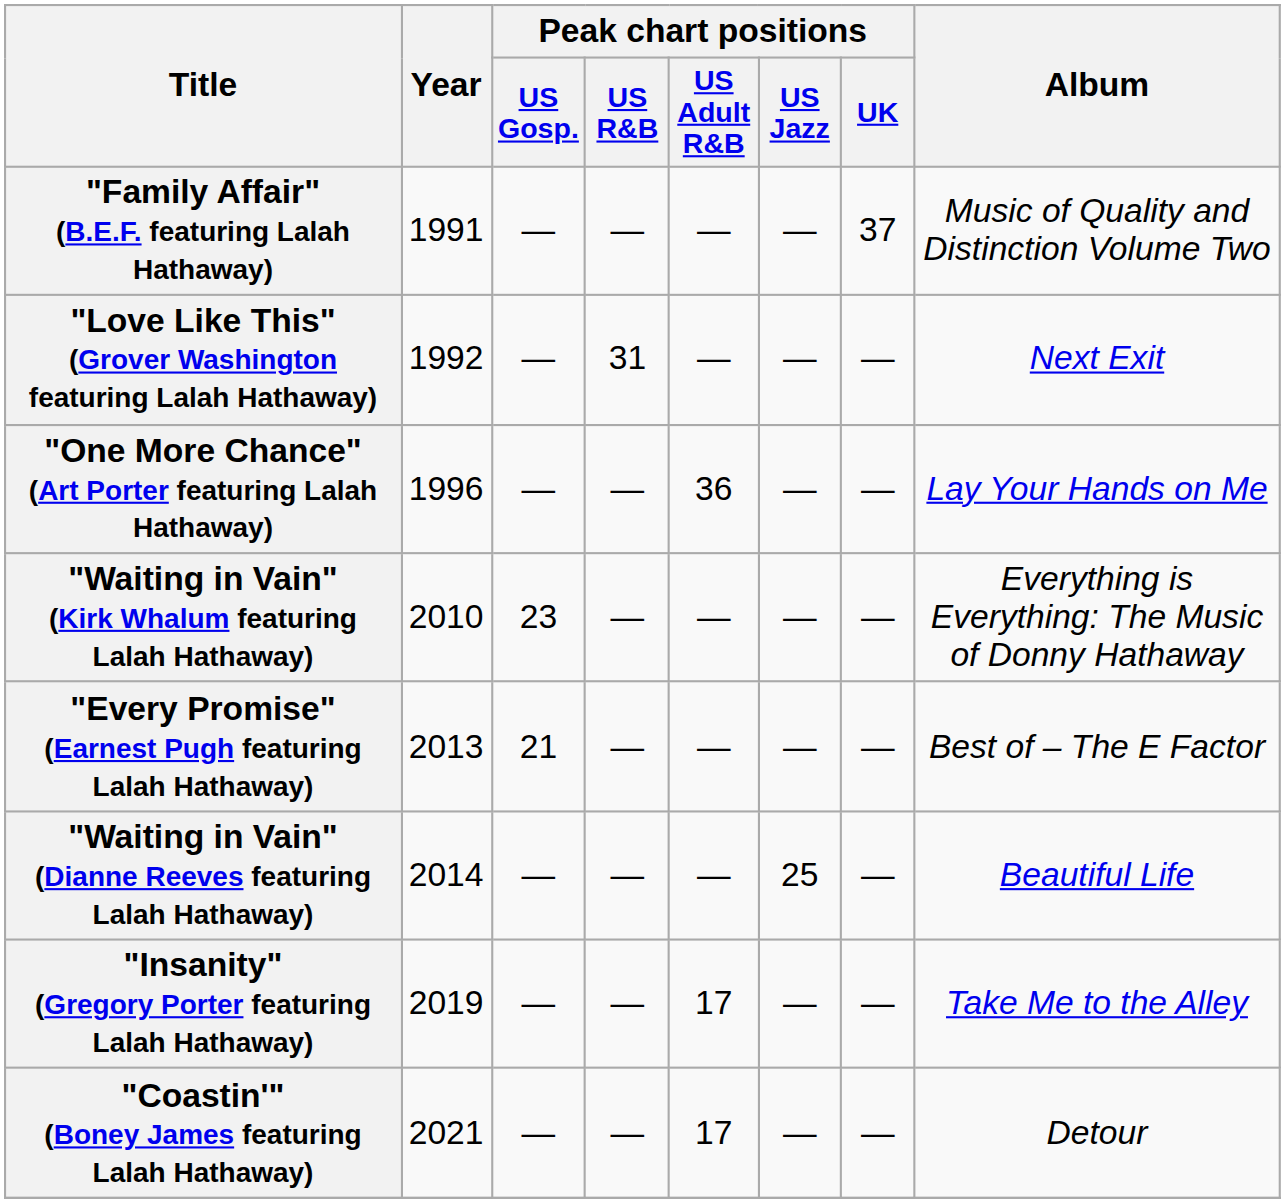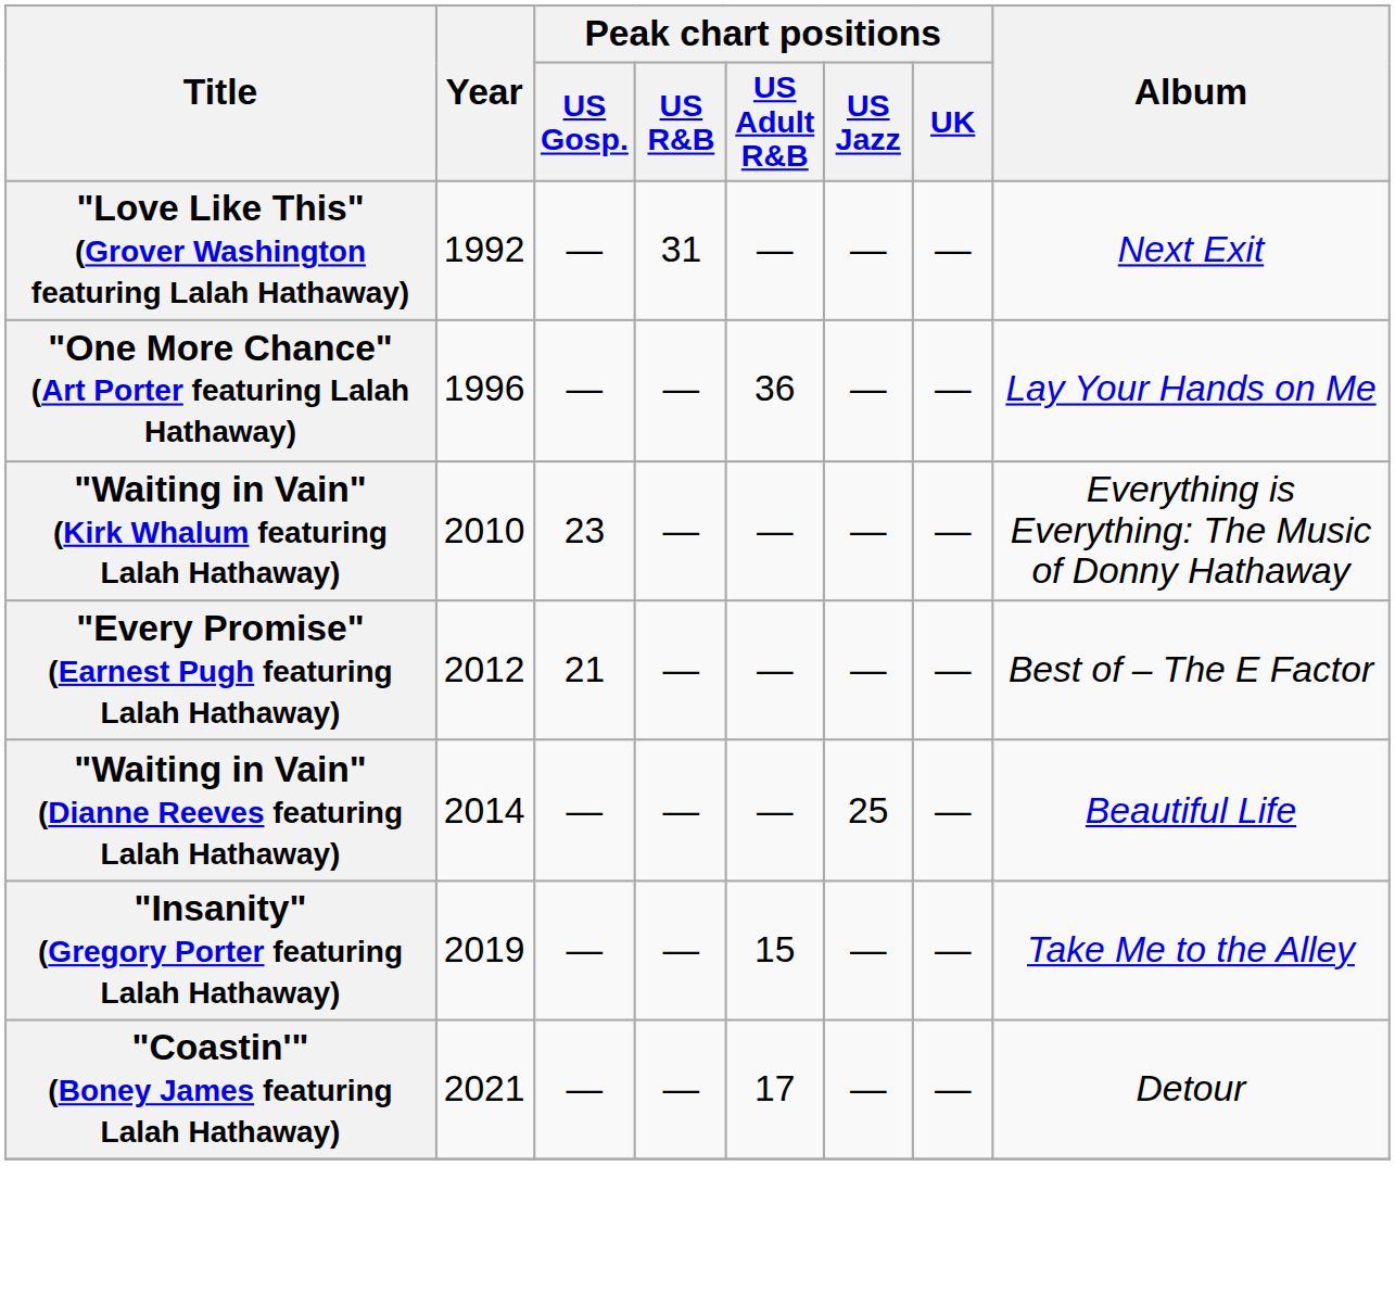- row: "Family Affair" (B.E.F. featuring Lalah Hathaway) | 1991 | — | — | — | — | 37 | Music of Quality and Distinction Volume Two
"Every Promise" (Earnest Pugh featuring Lalah Hathaway) | Year: 2013 -> 2012
"Insanity" (Gregory Porter featuring Lalah Hathaway) | Peak chart positions / US Adult R&B: 17 -> 15
